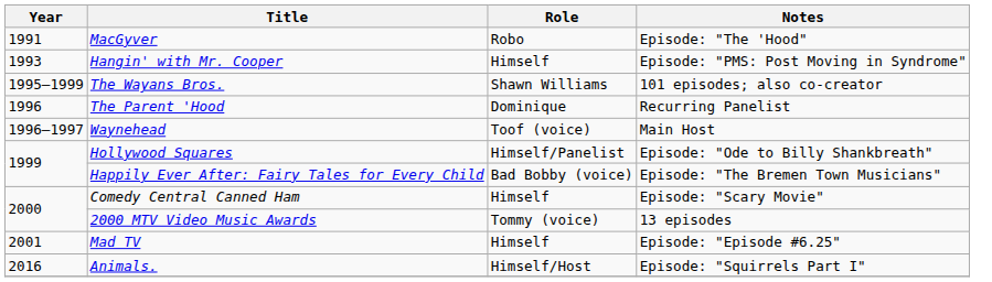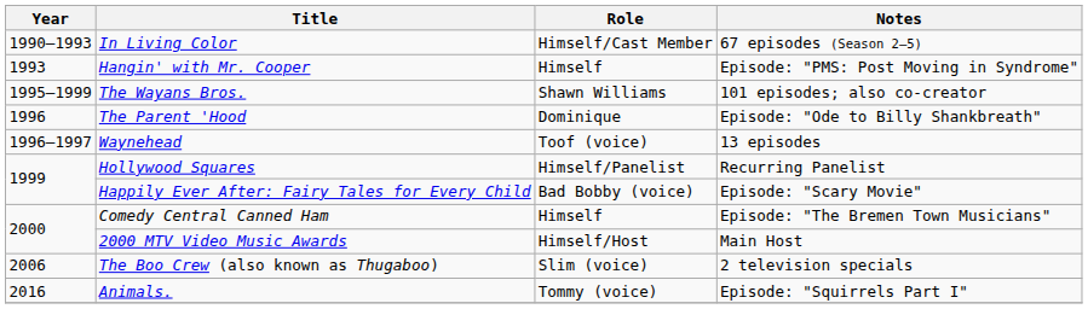+ row: 1990–1993 | In Living Color | Himself/Cast Member | 67 episodes (Season 2–5)
- row: 1991 | MacGyver | Robo | Episode: "The 'Hood"
The Parent 'Hood | Notes: Recurring Panelist -> Episode: "Ode to Billy Shankbreath"
Waynehead | Notes: Main Host -> 13 episodes
Hollywood Squares | Notes: Episode: "Ode to Billy Shankbreath" -> Recurring Panelist
Happily Ever After: Fairy Tales for Every Child | Notes: Episode: "The Bremen Town Musicians" -> Episode: "Scary Movie"
Comedy Central Canned Ham | Notes: Episode: "Scary Movie" -> Episode: "The Bremen Town Musicians"
2000 MTV Video Music Awards | Role: Tommy (voice) -> Himself/Host
2000 MTV Video Music Awards | Notes: 13 episodes -> Main Host
- row: 2001 | Mad TV | Himself | Episode: "Episode #6.25"
+ row: 2006 | The Boo Crew (also known as Thugaboo) | Slim (voice) | 2 television specials
Animals. | Role: Himself/Host -> Tommy (voice)
